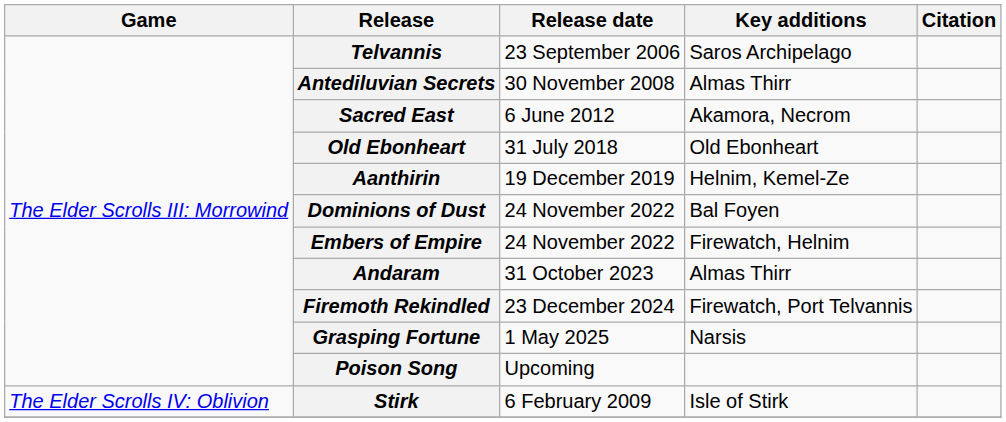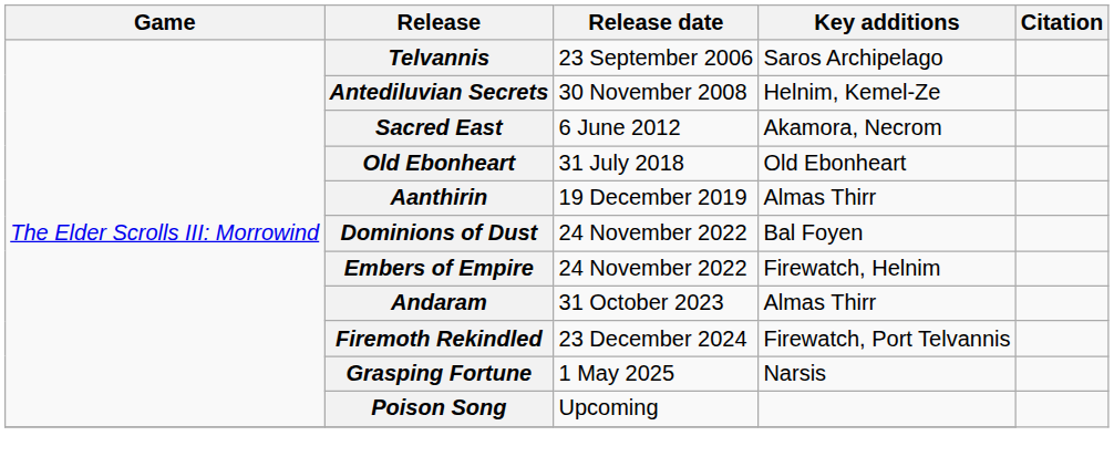Antediluvian Secrets | Key additions: Almas Thirr -> Helnim, Kemel-Ze
Aanthirin | Key additions: Helnim, Kemel-Ze -> Almas Thirr
- row: The Elder Scrolls IV: Oblivion | Stirk | 6 February 2009 | Isle of Stirk
